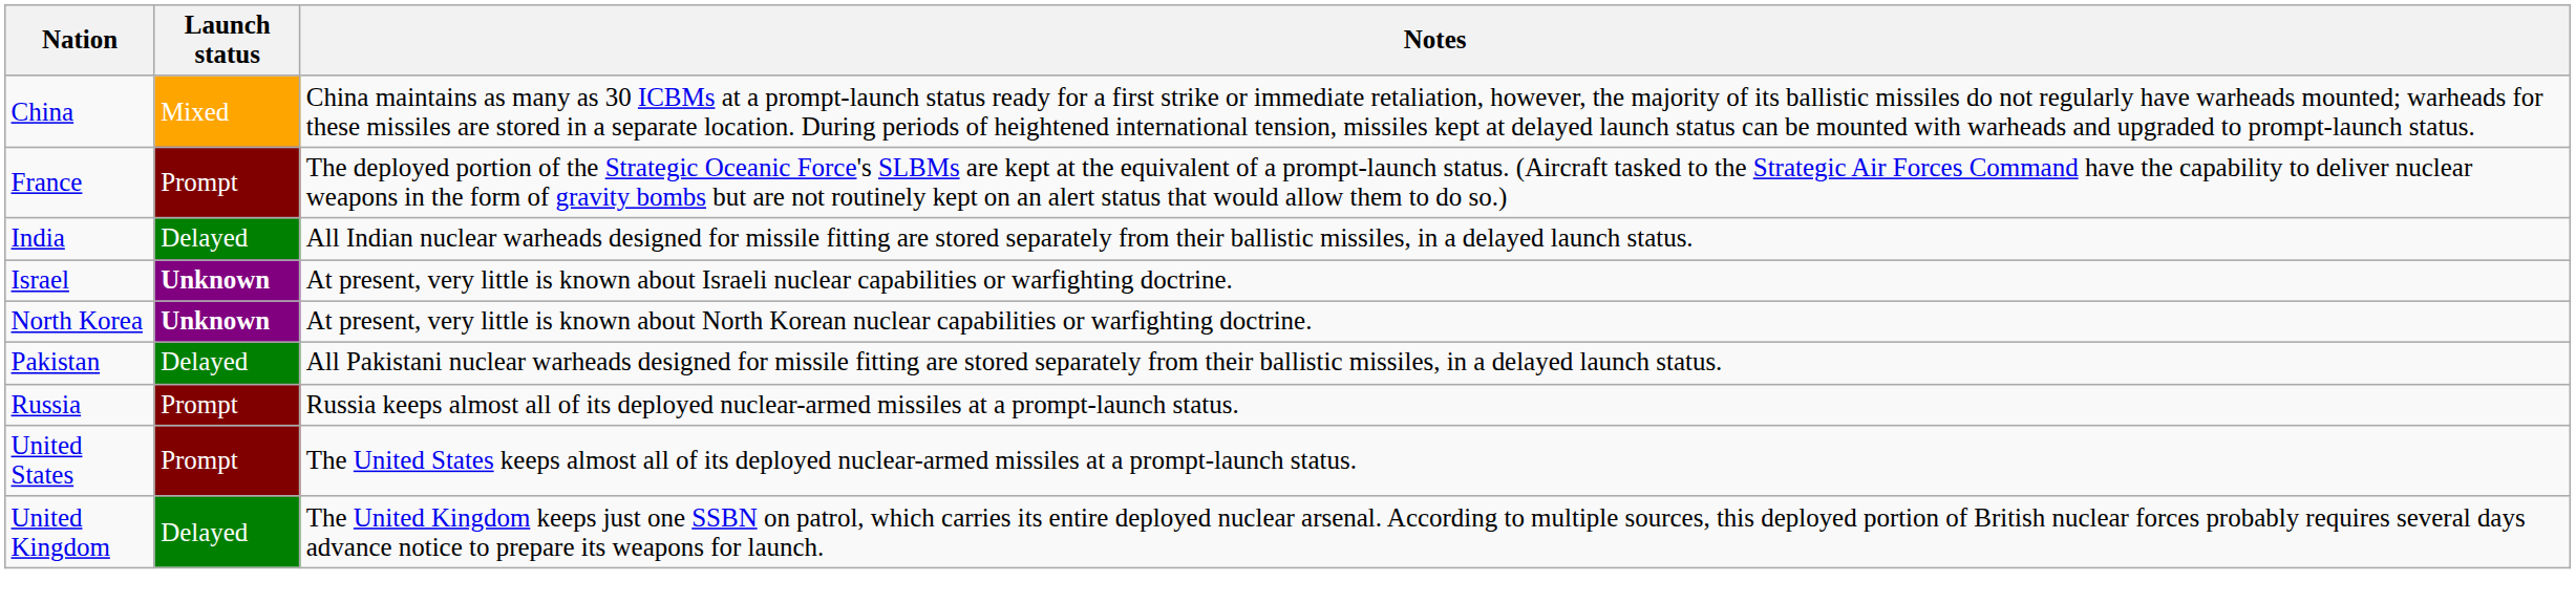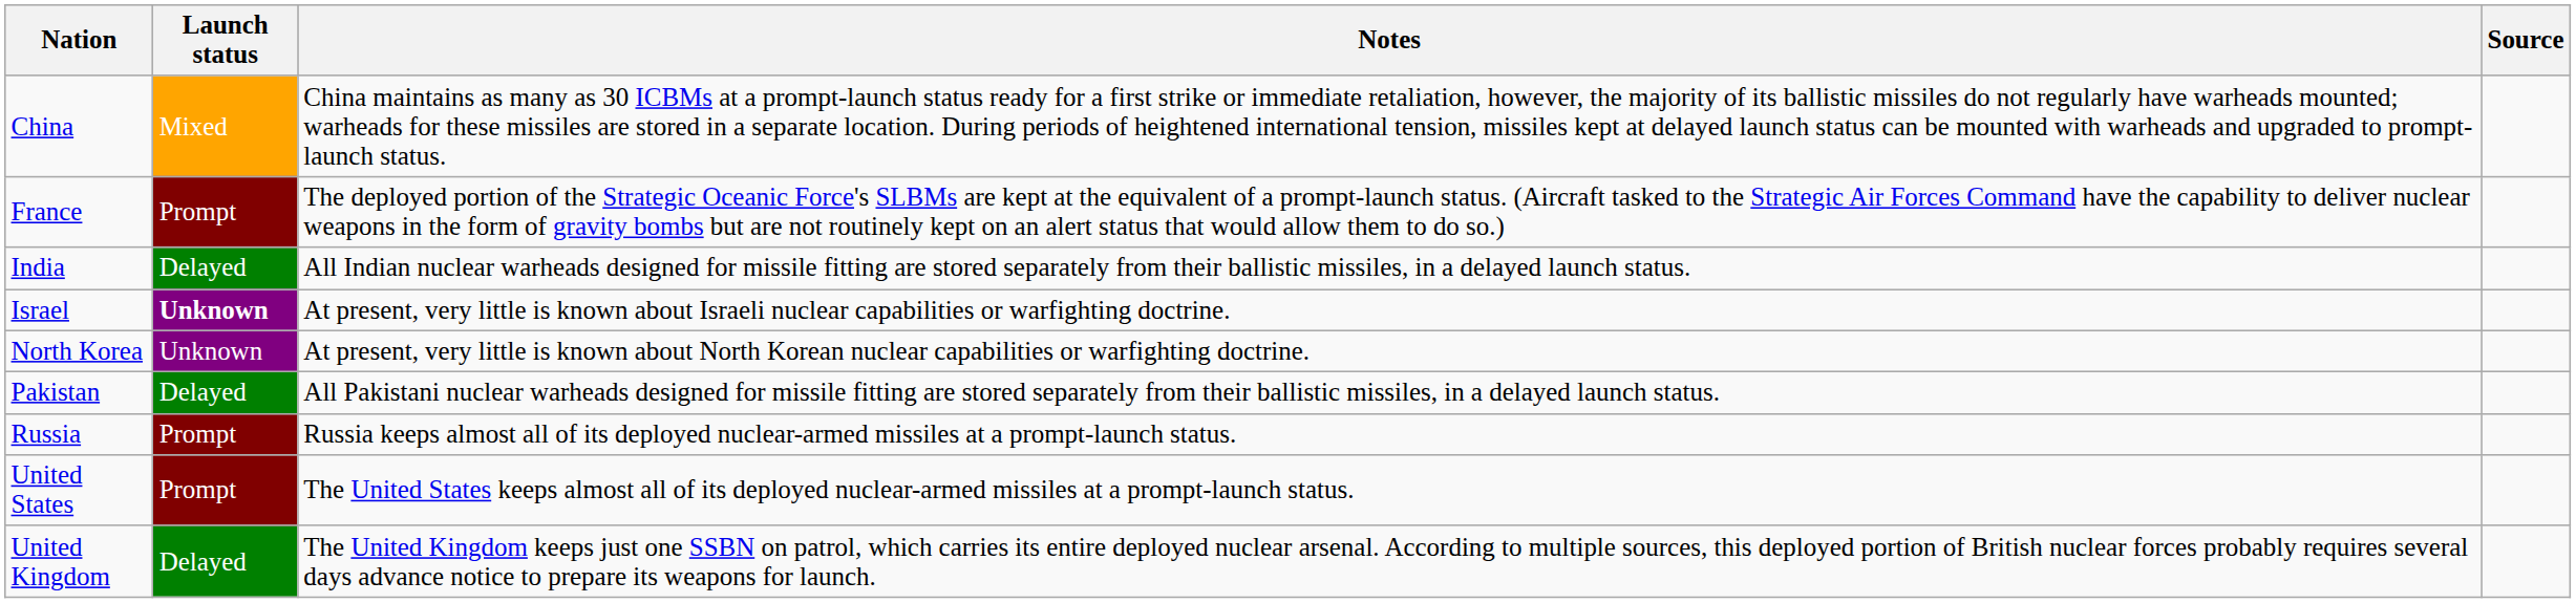+ column: Source
North Korea | Launch status: bold -> normal
